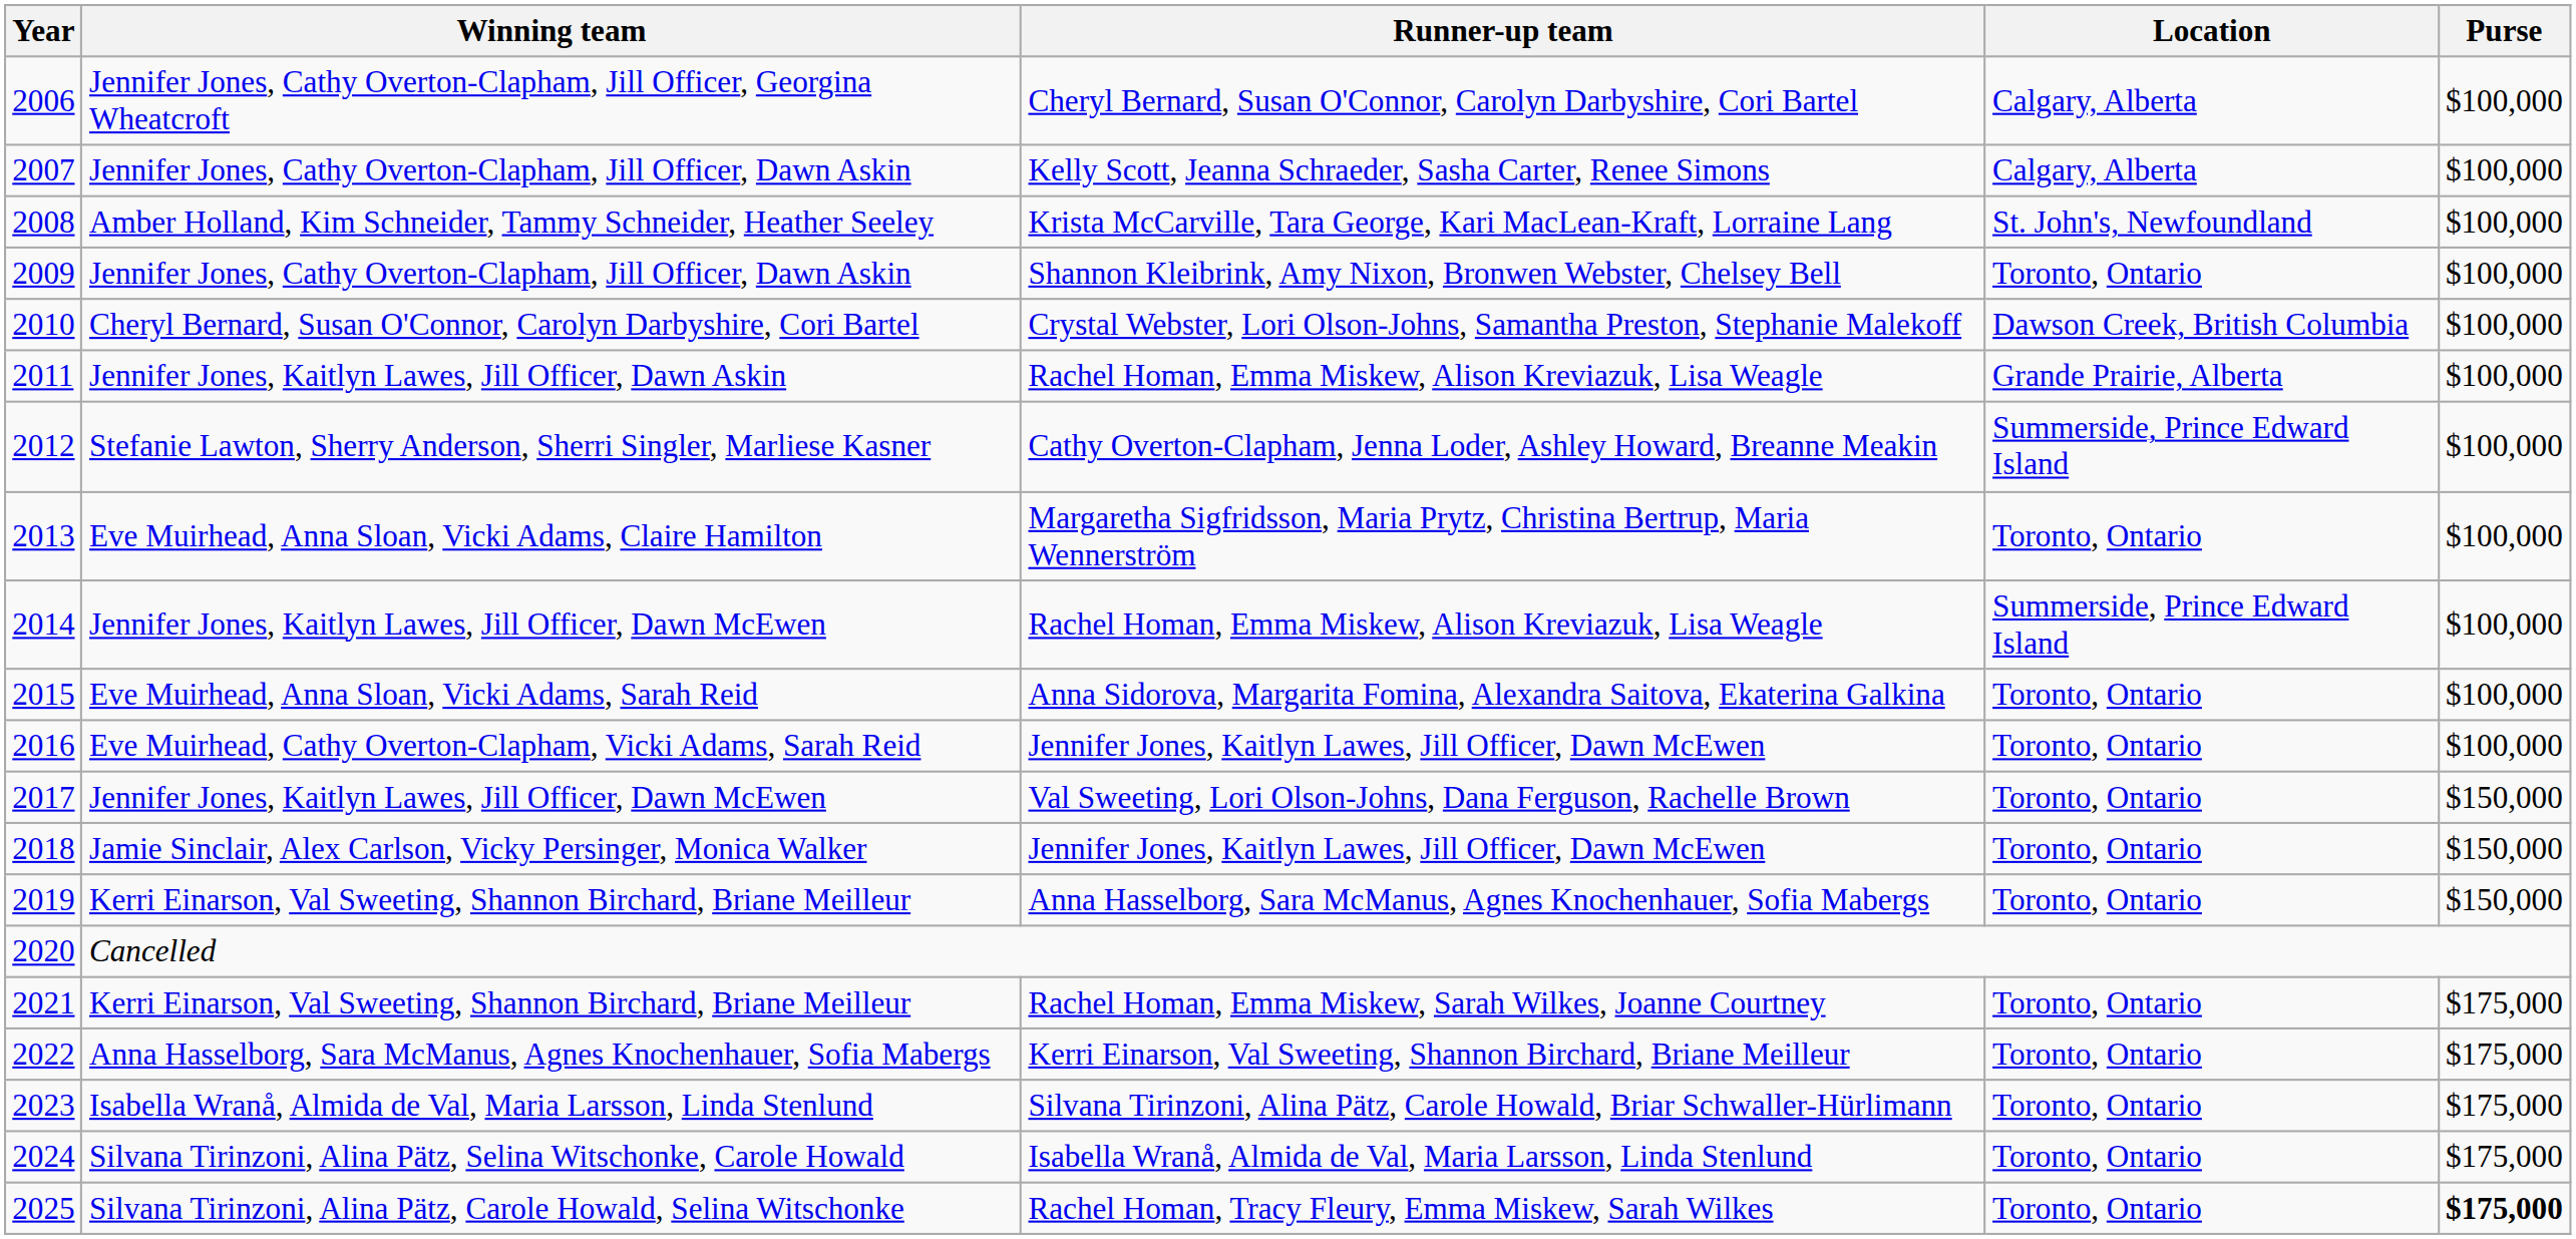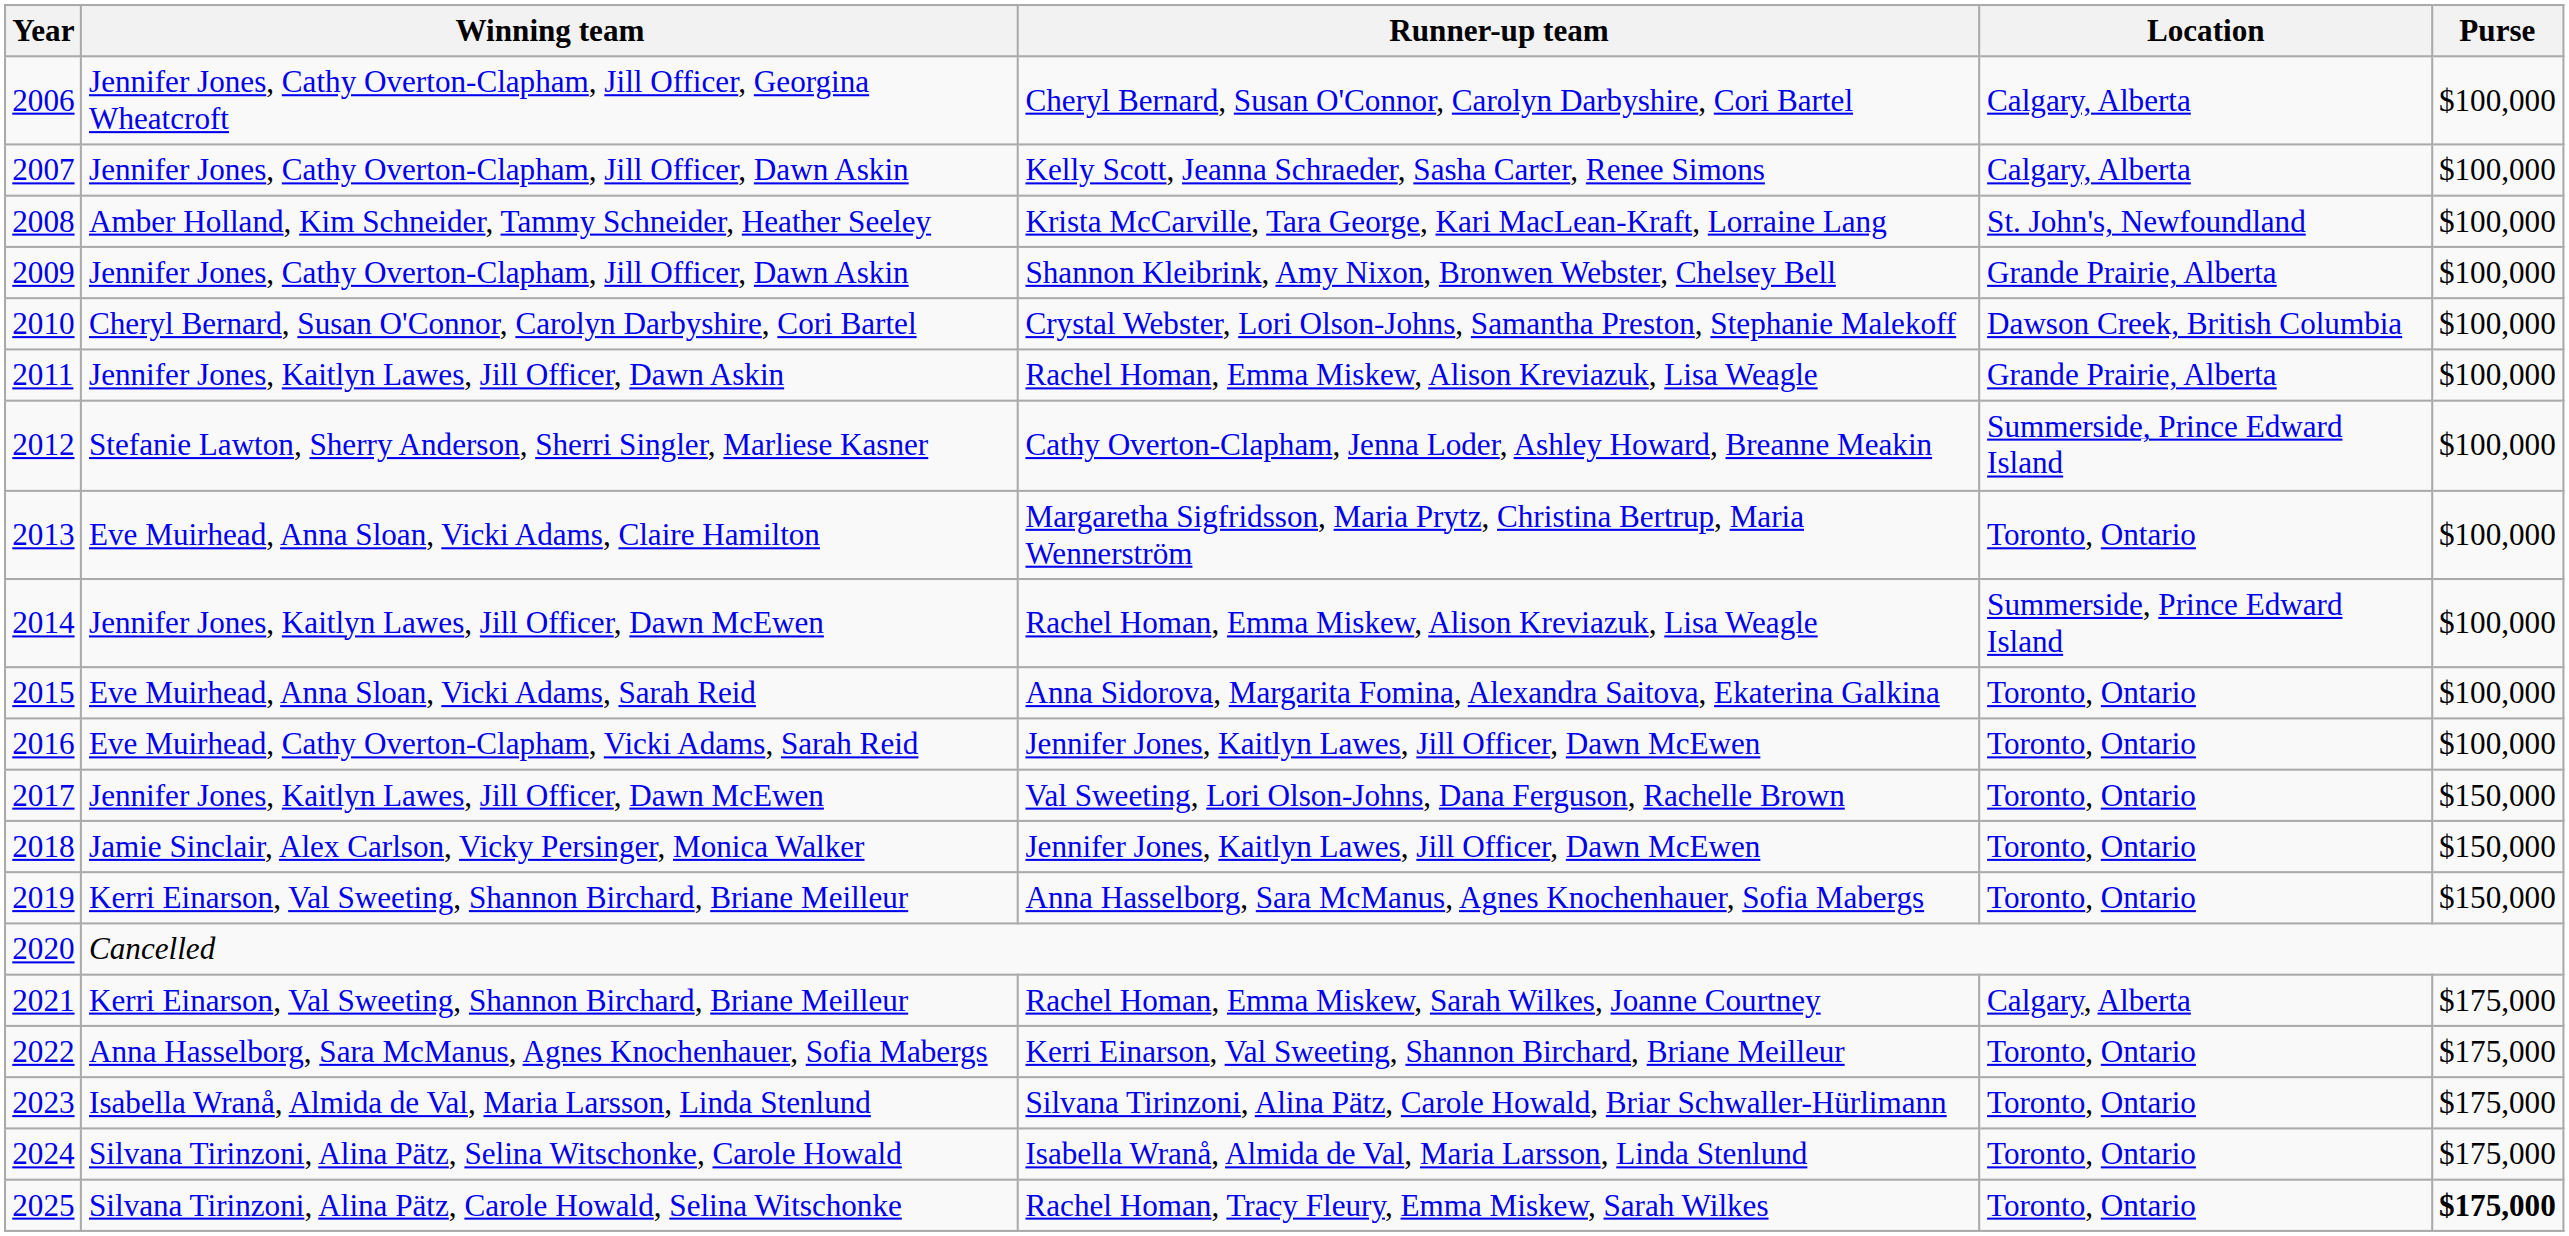Shannon Kleibrink, Amy Nixon, Bronwen Webster, Chelsey Bell | Location: Toronto, Ontario -> Grande Prairie, Alberta
Rachel Homan, Emma Miskew, Sarah Wilkes, Joanne Courtney | Location: Toronto, Ontario -> Calgary, Alberta
